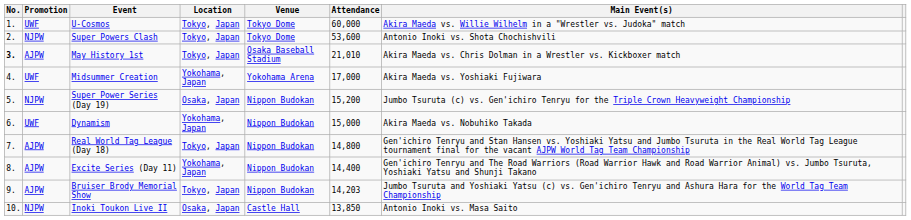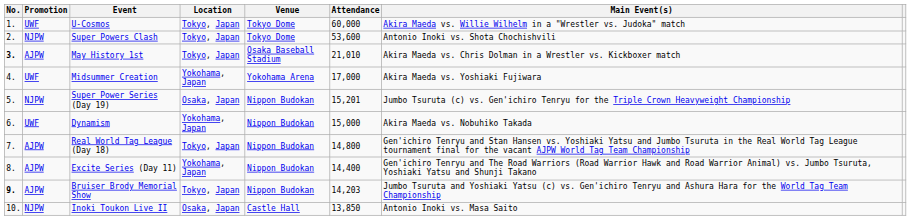Super Power Series (Day 19) | Attendance: 15,200 -> 15,201
Bruiser Brody Memorial Show | No.: normal -> bold
